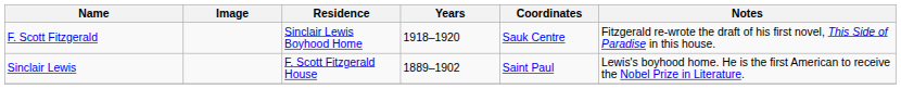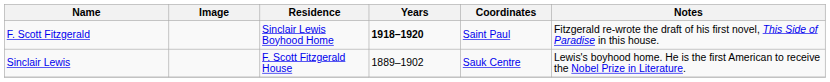F. Scott Fitzgerald | Years: normal -> bold
F. Scott Fitzgerald | Coordinates: Sauk Centre -> Saint Paul
Sinclair Lewis | Coordinates: Saint Paul -> Sauk Centre
